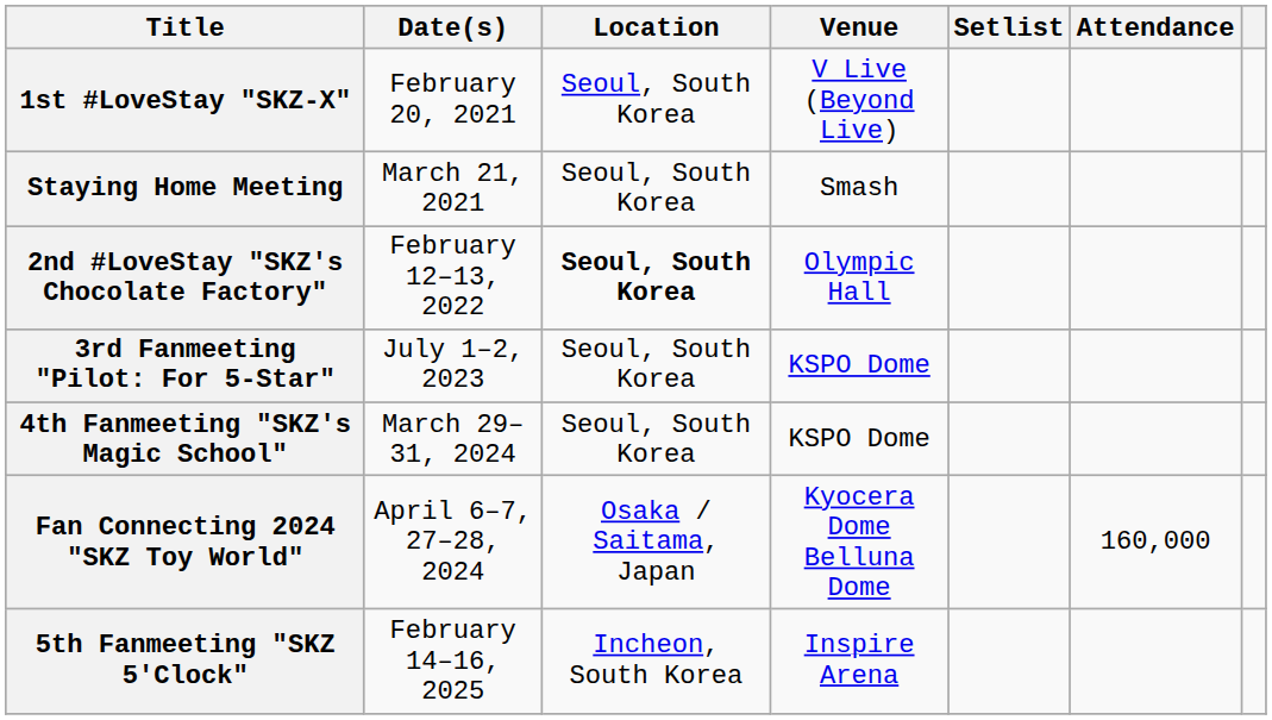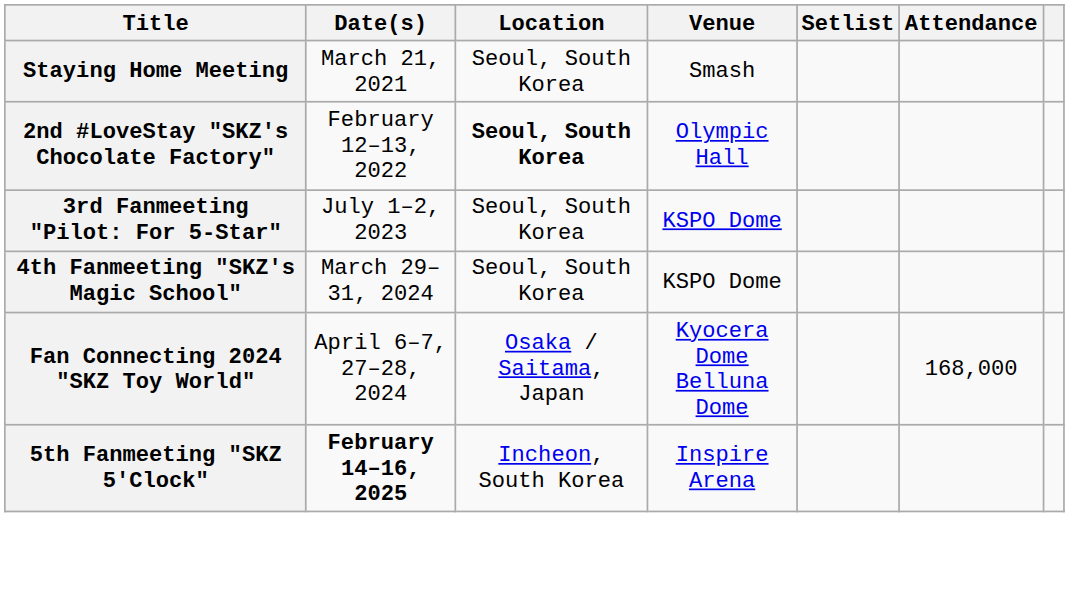- row: 1st #LoveStay "SKZ-X" | February 20, 2021 | Seoul, South Korea | V Live (Beyond Live)
Fan Connecting 2024 "SKZ Toy World" | Attendance: 160,000 -> 168,000
5th Fanmeeting "SKZ 5'Clock" | Date(s): normal -> bold
